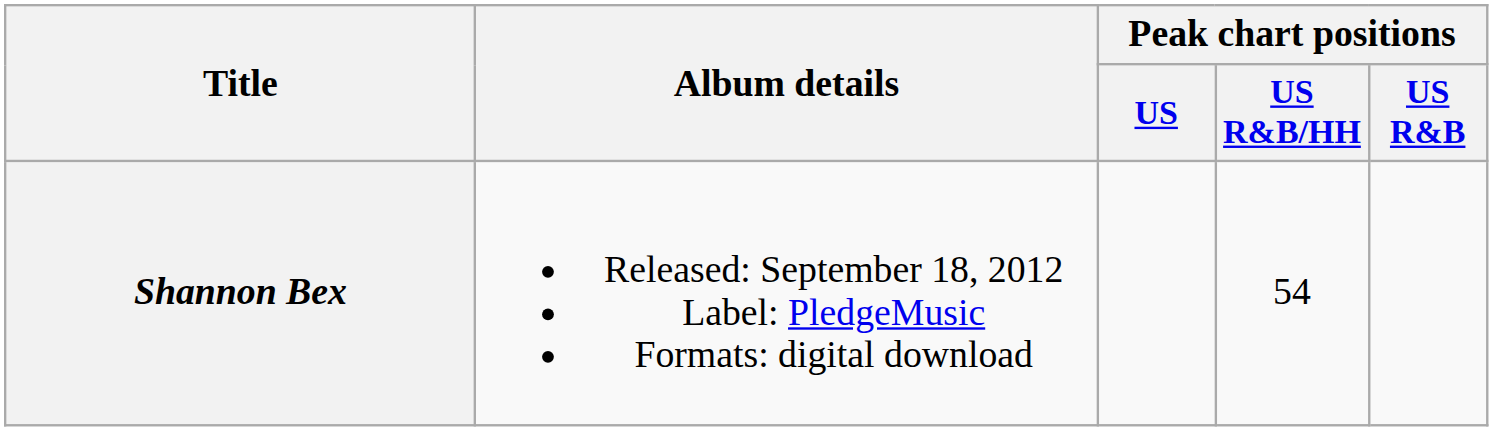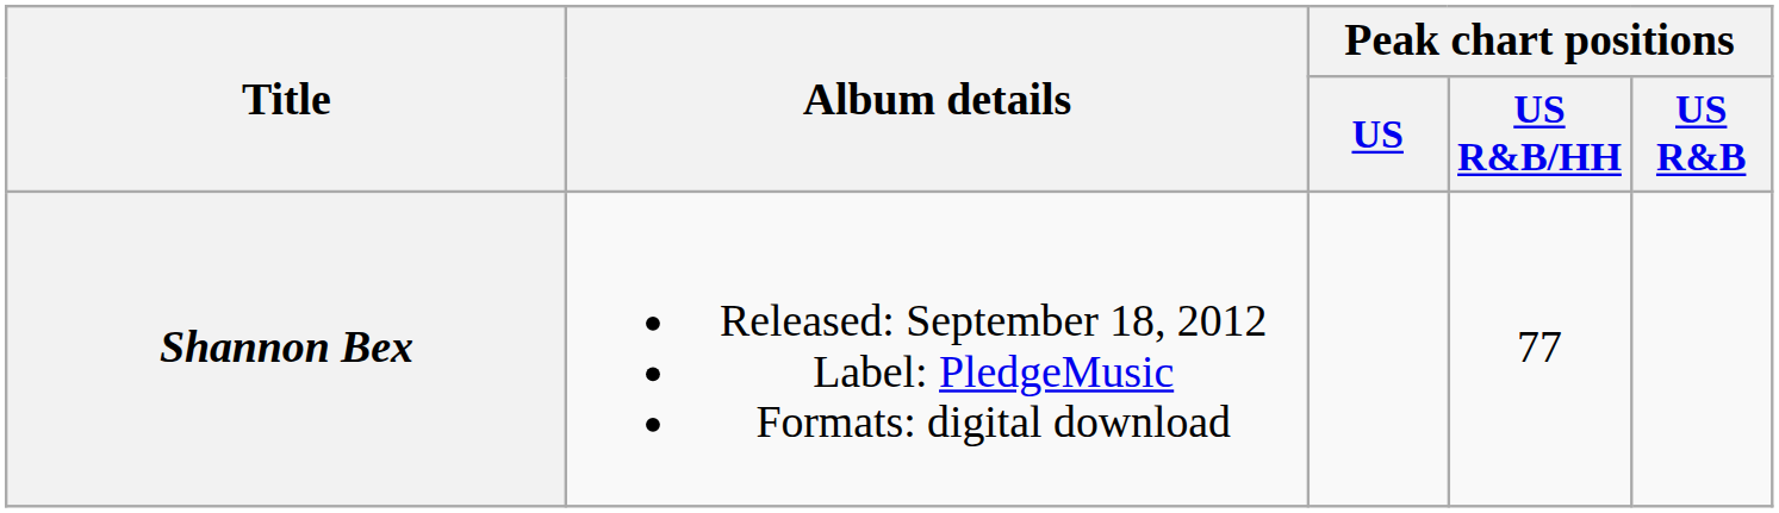Shannon Bex | Peak chart positions / US R&B/HH: 54 -> 77
